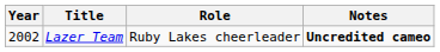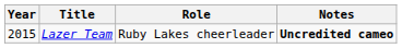Lazer Team | Year: 2002 -> 2015
